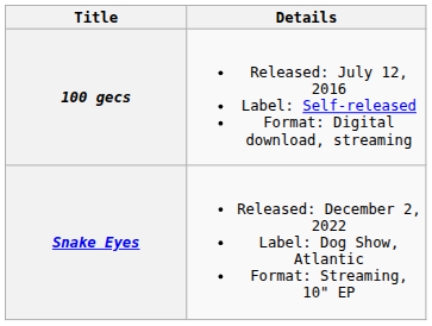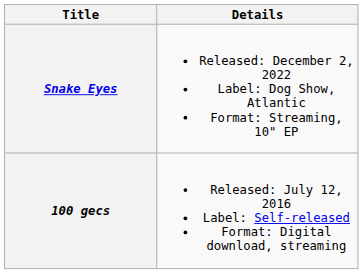rows swapped: 100 gecs <-> Snake Eyes
